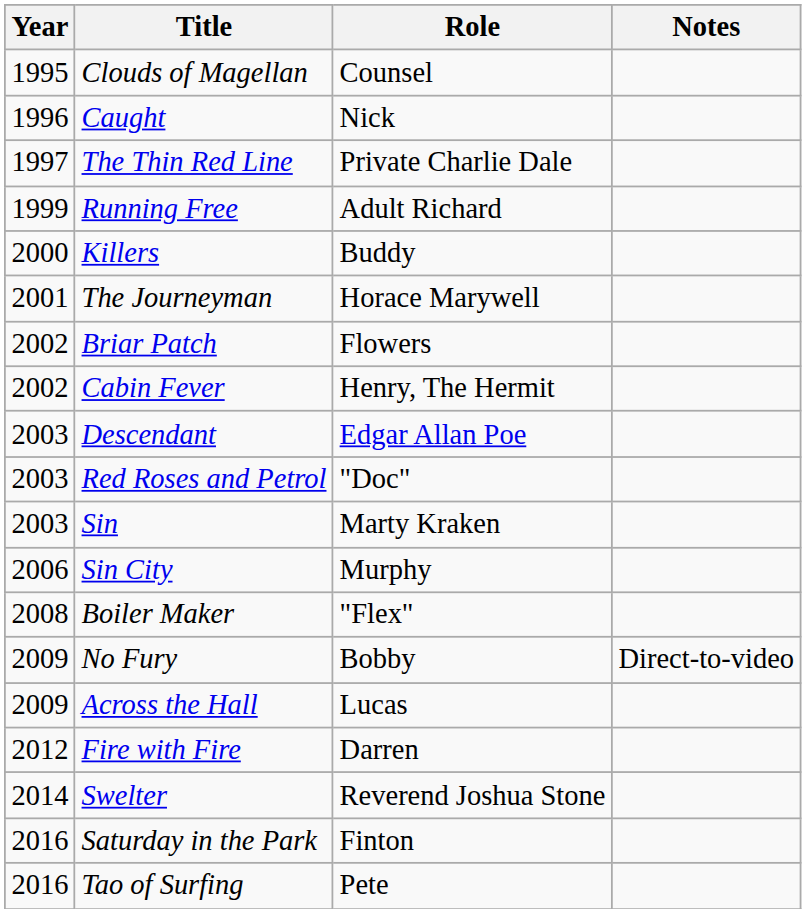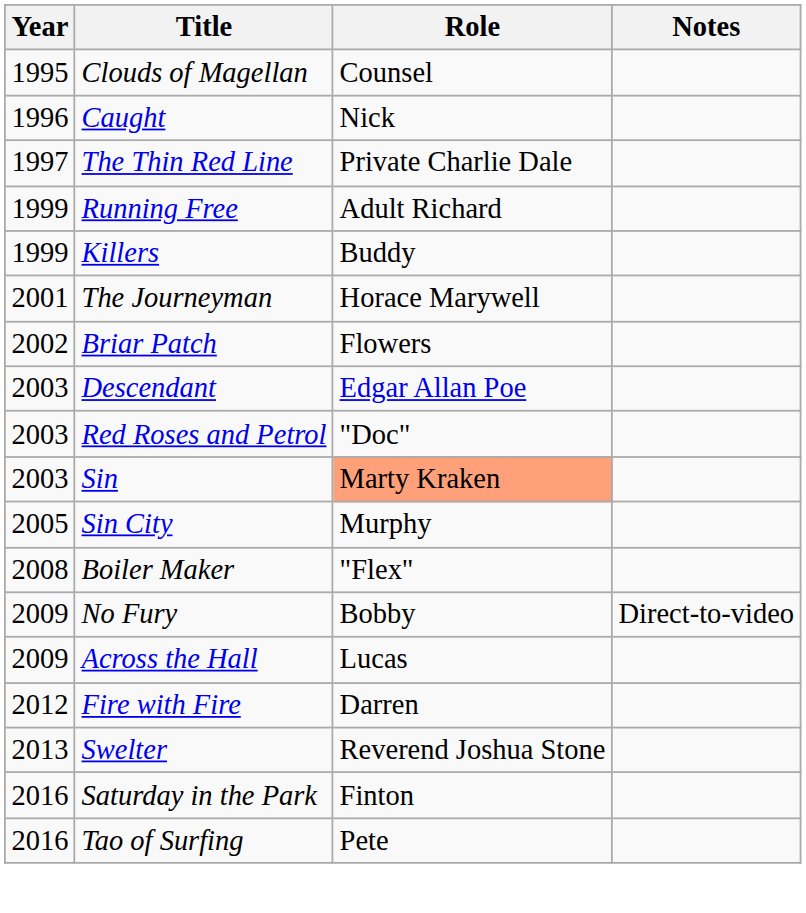Killers | Year: 2000 -> 1999
- row: 2002 | Cabin Fever | Henry, The Hermit
Sin | Role: no background -> lightsalmon background
Sin City | Year: 2006 -> 2005
Swelter | Year: 2014 -> 2013
